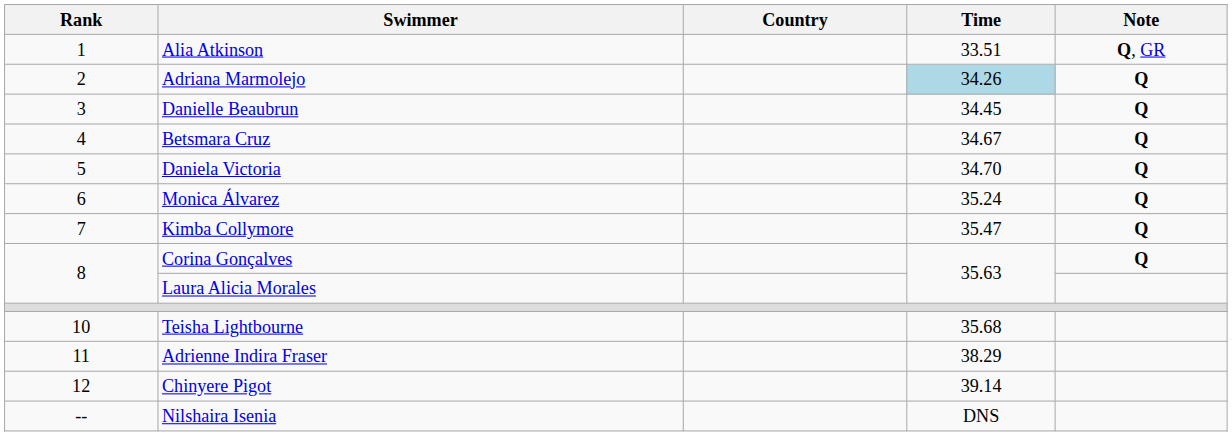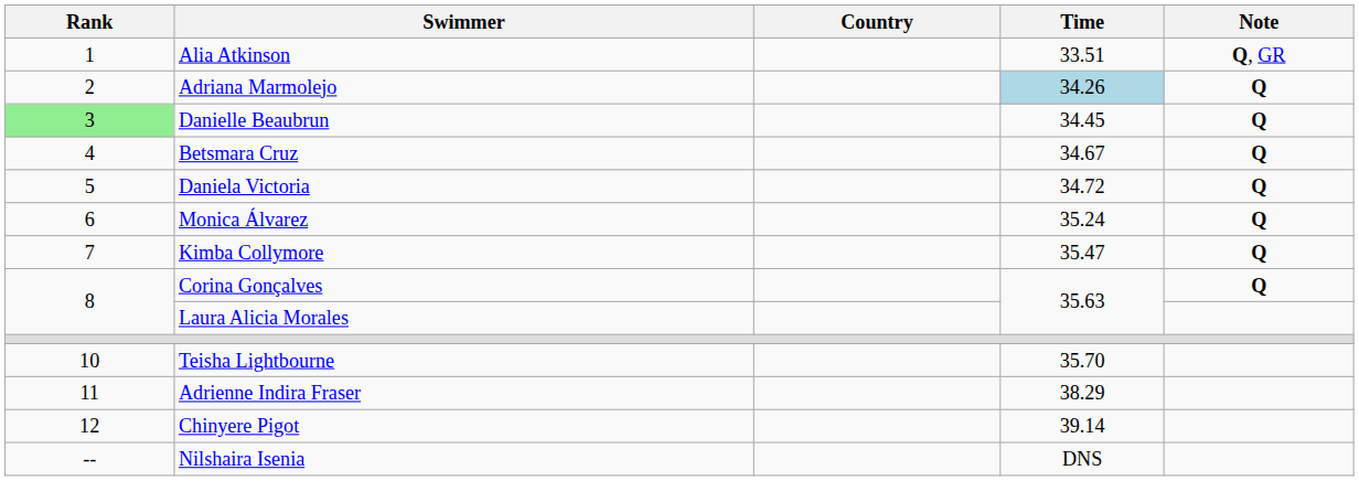Danielle Beaubrun | Rank: no background -> lightgreen background
Daniela Victoria | Time: 34.70 -> 34.72
Teisha Lightbourne | Time: 35.68 -> 35.70
